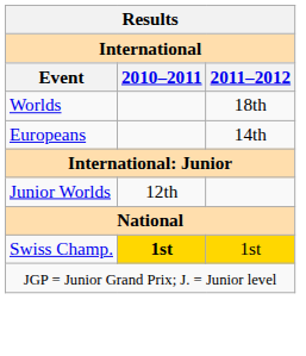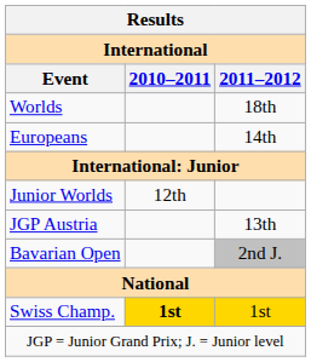+ row: JGP Austria | 13th
+ row: Bavarian Open | 2nd J.
